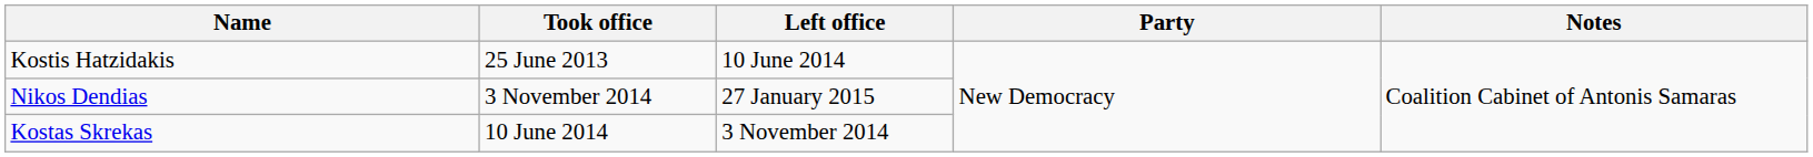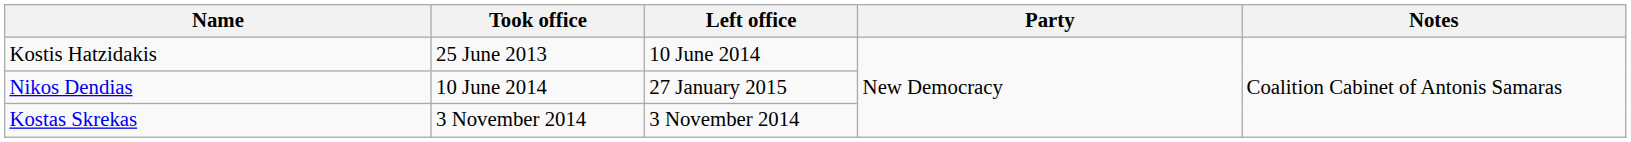Nikos Dendias | Took office: 3 November 2014 -> 10 June 2014
Kostas Skrekas | Took office: 10 June 2014 -> 3 November 2014
